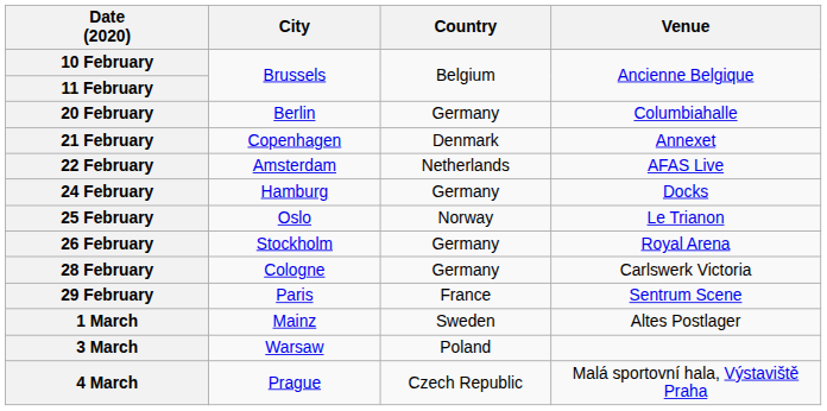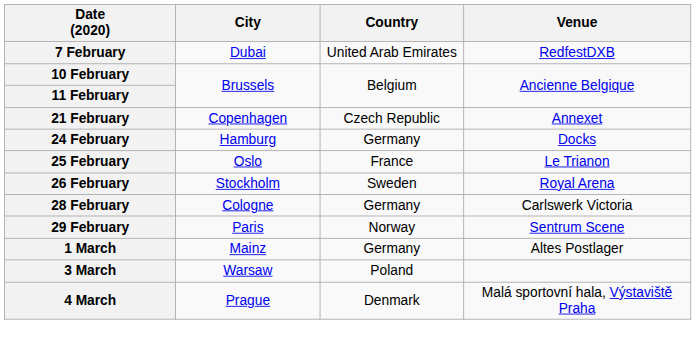+ row: 7 February | Dubai | United Arab Emirates | RedfestDXB
- row: 20 February | Berlin | Germany | Columbiahalle
21 February | Country: Denmark -> Czech Republic
- row: 22 February | Amsterdam | Netherlands | AFAS Live
25 February | Country: Norway -> France
26 February | Country: Germany -> Sweden
29 February | Country: France -> Norway
1 March | Country: Sweden -> Germany
4 March | Country: Czech Republic -> Denmark
